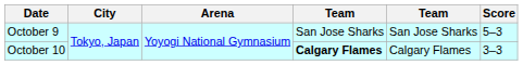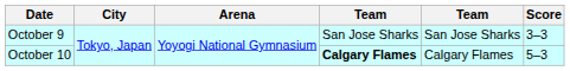October 9 | Score: 5–3 -> 3–3
October 10 | Score: 3–3 -> 5–3
